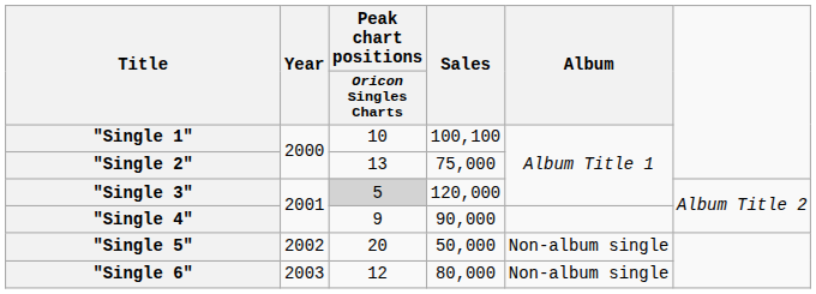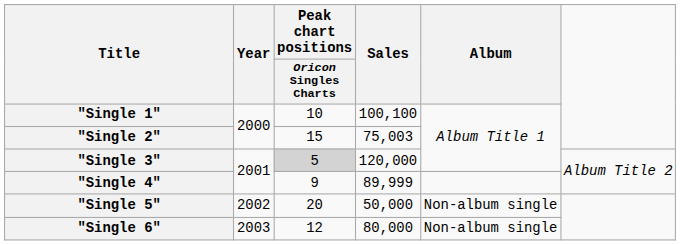"Single 2" | Peak chart positions / Oricon Singles Charts: 13 -> 15
"Single 2" | Sales: 75,000 -> 75,003
"Single 4" | Sales: 90,000 -> 89,999
